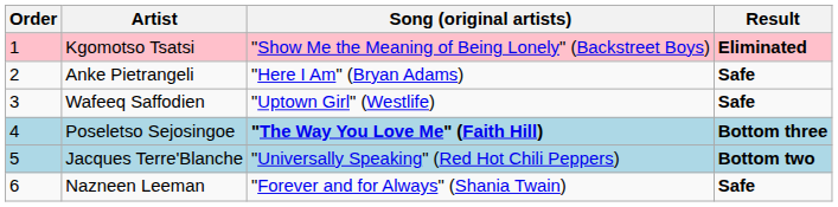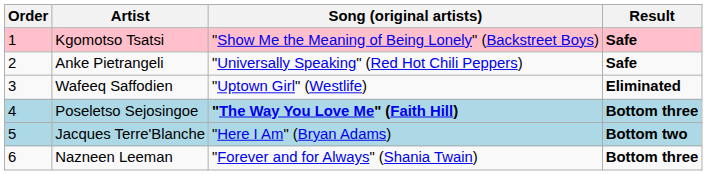Kgomotso Tsatsi | Result: Eliminated -> Safe
Anke Pietrangeli | Song (original artists): "Here I Am" (Bryan Adams) -> "Universally Speaking" (Red Hot Chili Peppers)
Wafeeq Saffodien | Result: Safe -> Eliminated
Jacques Terre'Blanche | Song (original artists): "Universally Speaking" (Red Hot Chili Peppers) -> "Here I Am" (Bryan Adams)
Nazneen Leeman | Result: Safe -> Bottom three
